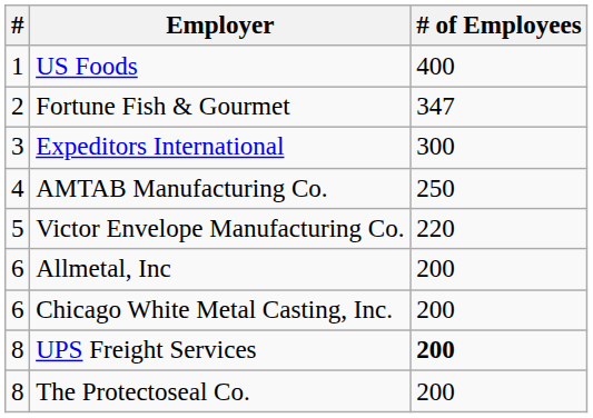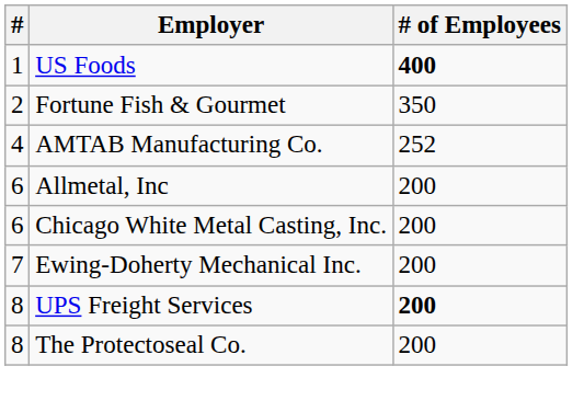US Foods | # of Employees: normal -> bold
Fortune Fish & Gourmet | # of Employees: 347 -> 350
- row: 3 | Expeditors International | 300
AMTAB Manufacturing Co. | # of Employees: 250 -> 252
- row: 5 | Victor Envelope Manufacturing Co. | 220
+ row: 7 | Ewing-Doherty Mechanical Inc. | 200
